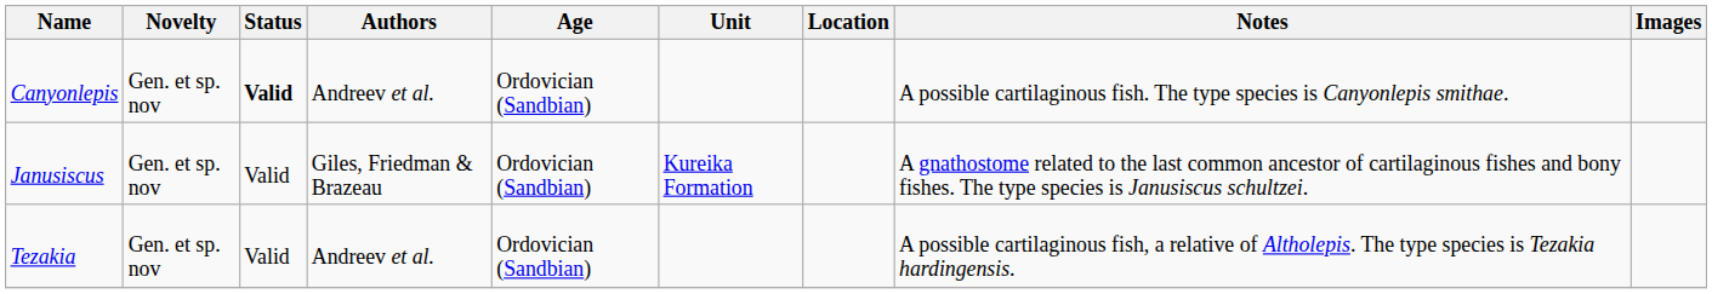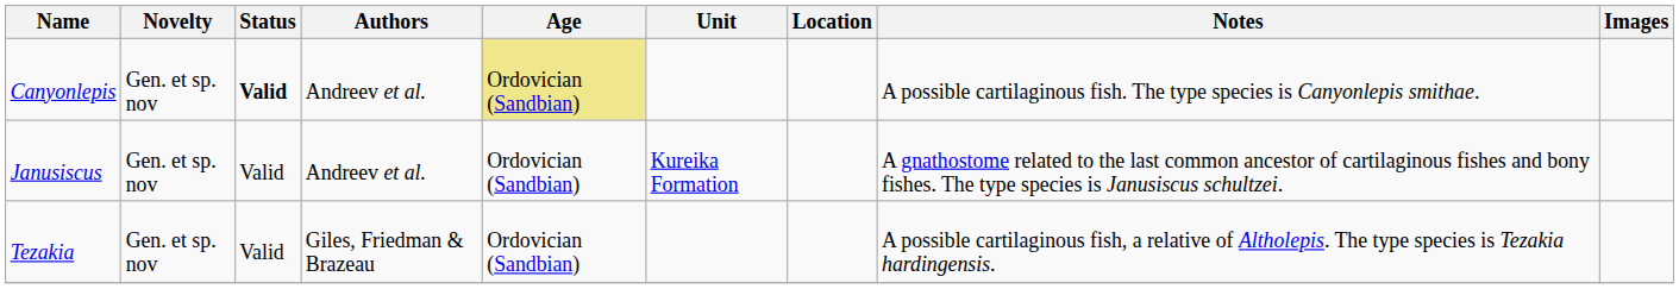Canyonlepis | Age: no background -> khaki background
Janusiscus | Authors: Giles, Friedman & Brazeau -> Andreev et al.
Tezakia | Authors: Andreev et al. -> Giles, Friedman & Brazeau
